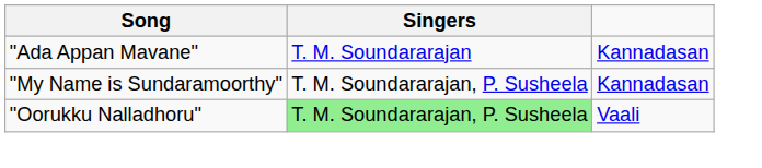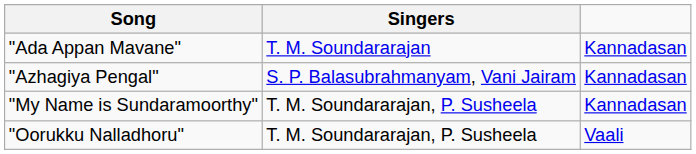+ row: "Azhagiya Pengal" | S. P. Balasubrahmanyam, Vani Jairam | Kannadasan
"Oorukku Nalladhoru" | Singers: lightgreen background -> no background
